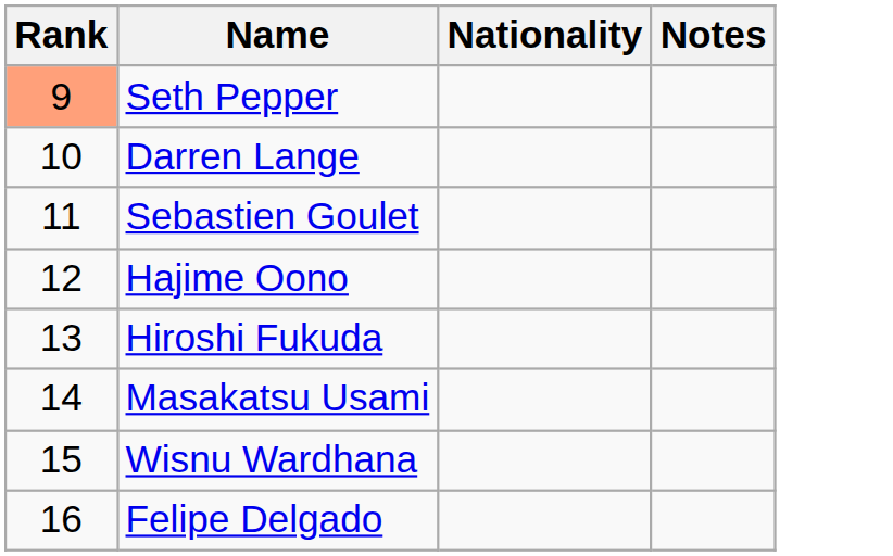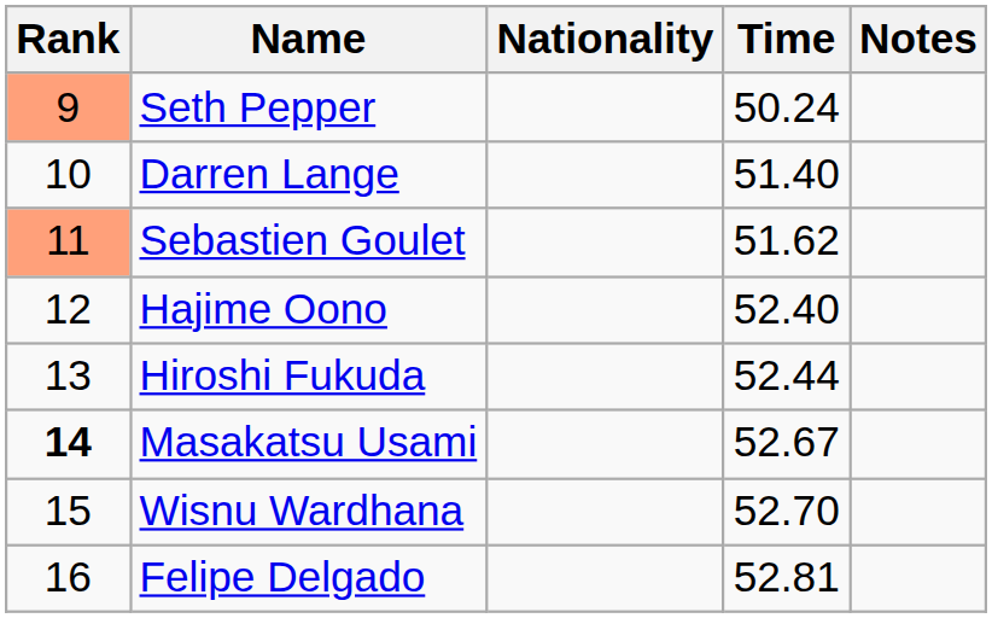+ column: Time | 50.24 | 51.40 | 51.62 | 52.40 | 52.44 | 52.67 | 52.70 | 52.81
Sebastien Goulet | Rank: no background -> lightsalmon background
Masakatsu Usami | Rank: normal -> bold
